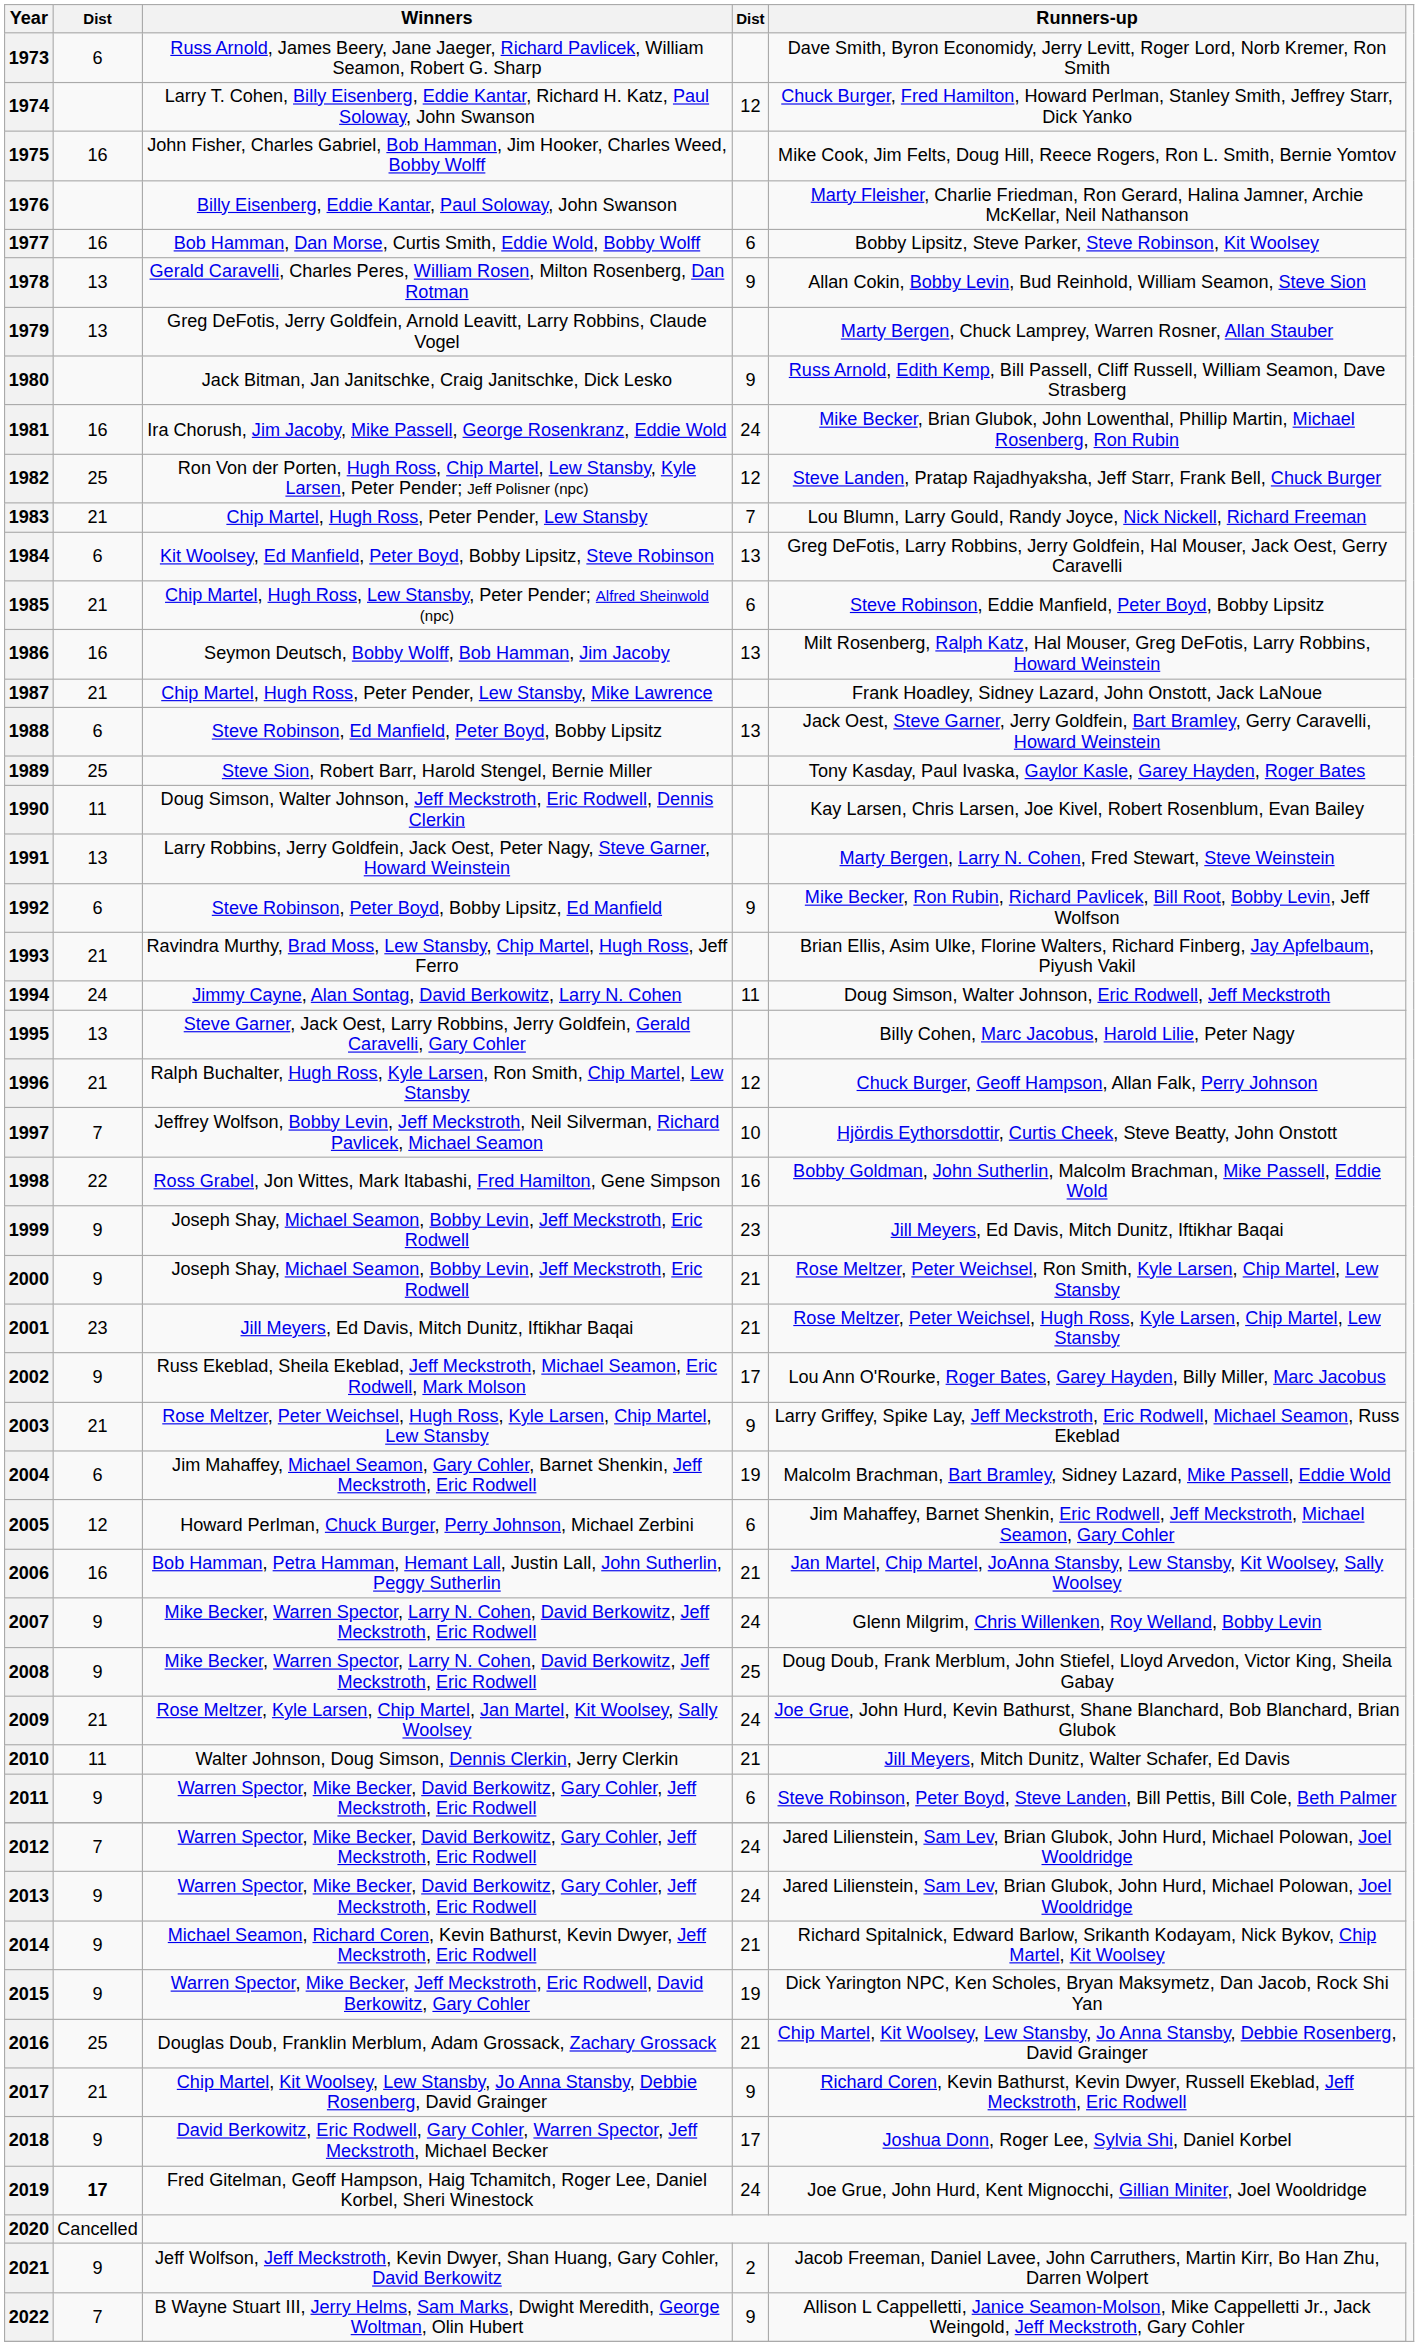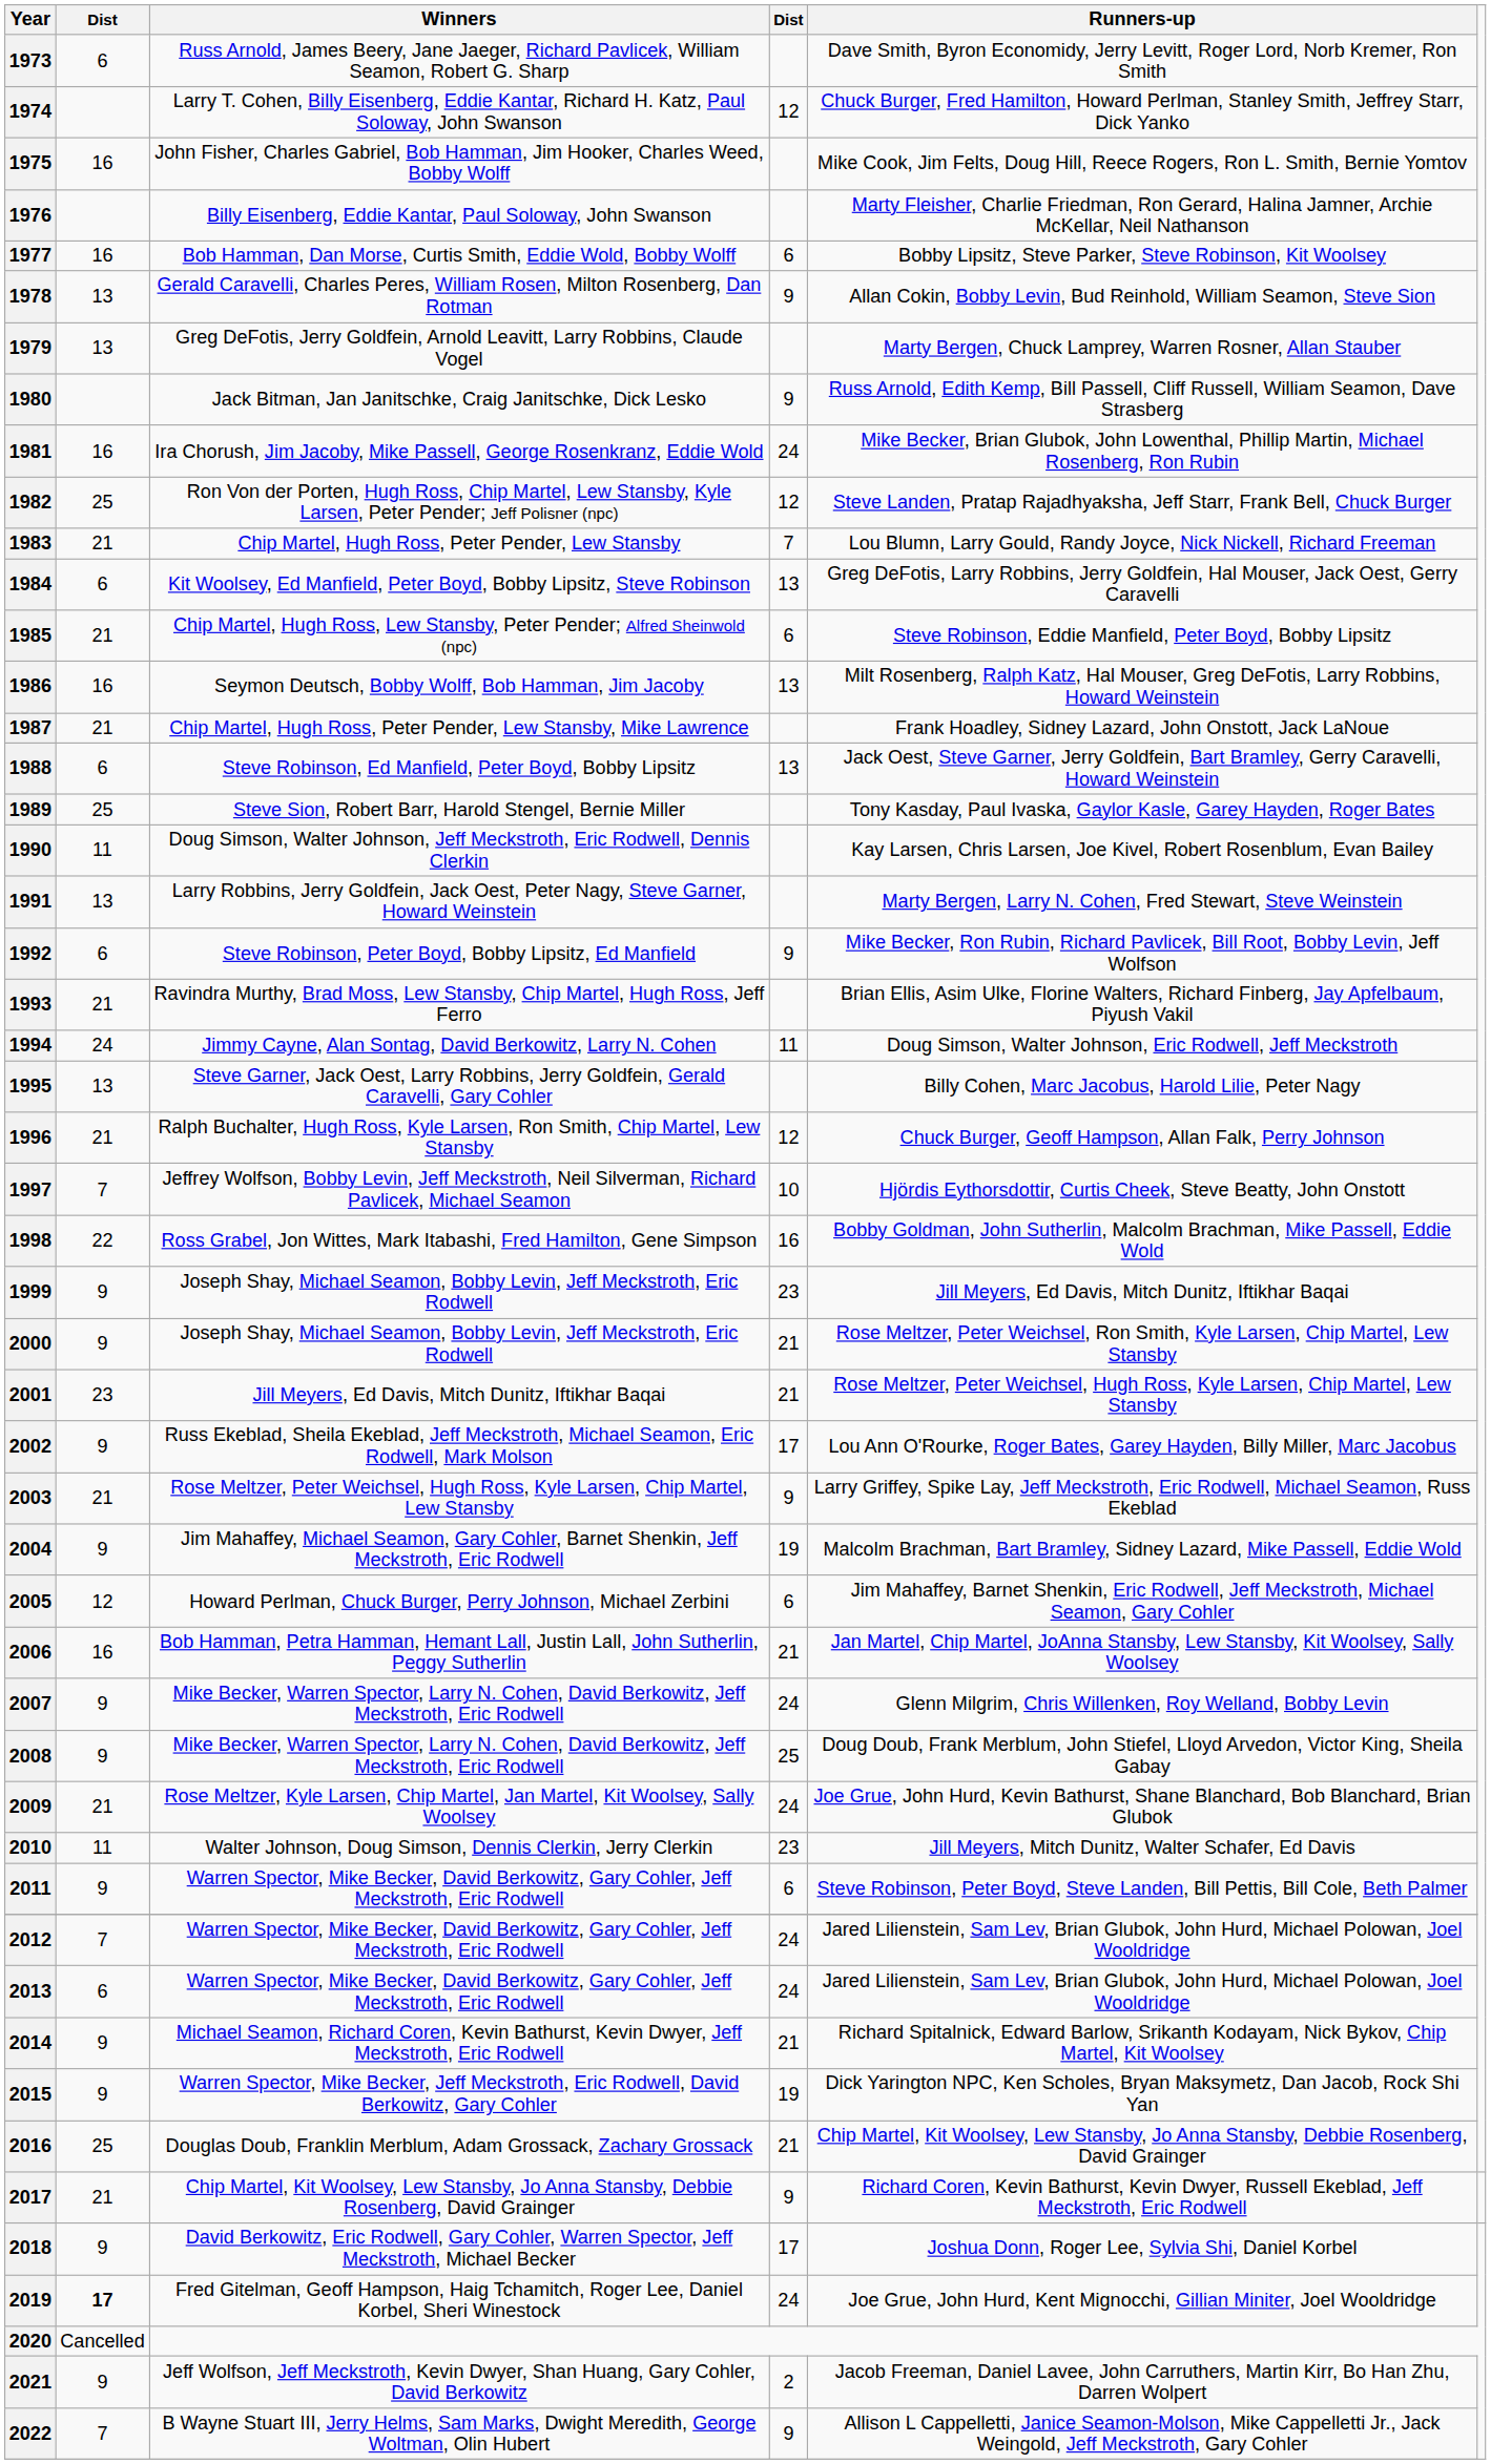2004 | column 2: 6 -> 9
2010 | column 4: 21 -> 23
2013 | column 2: 9 -> 6
